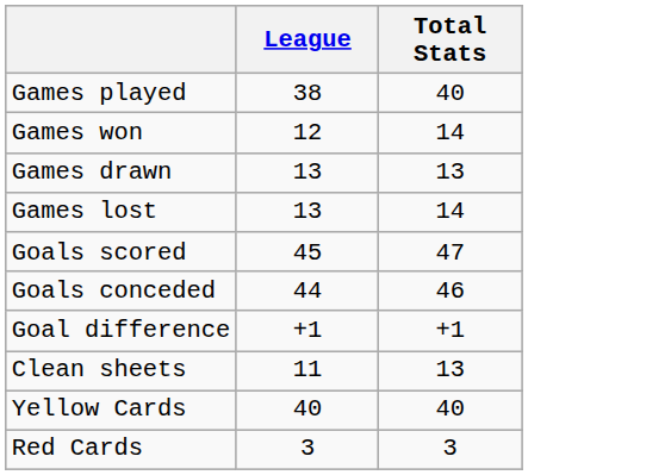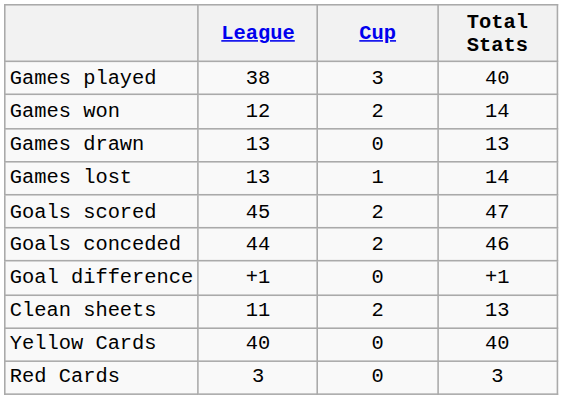+ column: Cup | 3 | 2 | 0 | 1 | 2 | 2 | 0 | 2 | 0 | 0
